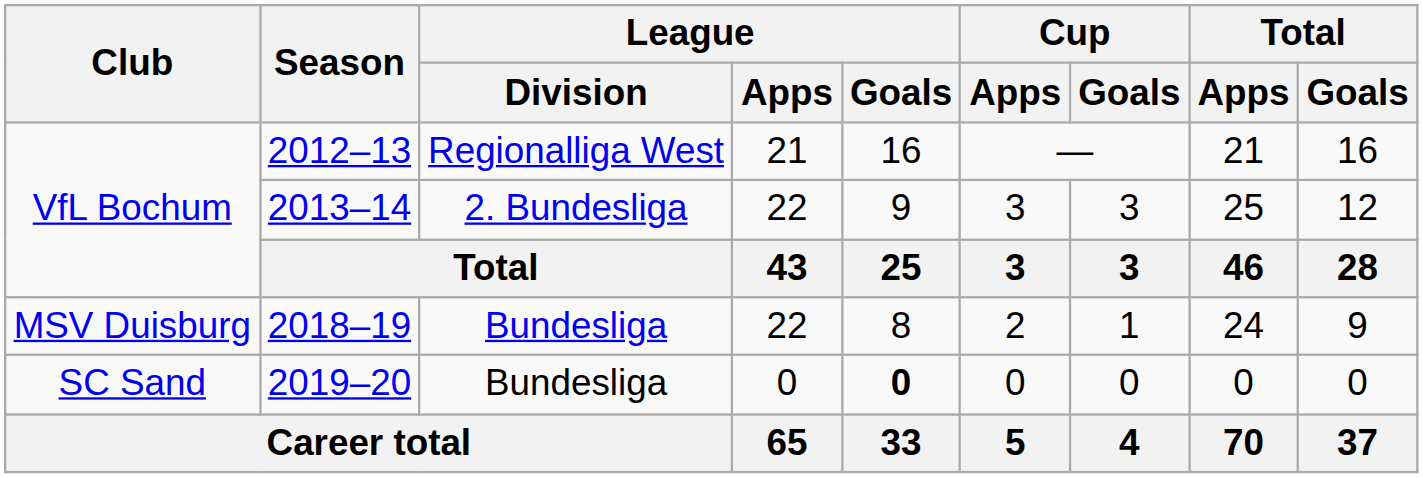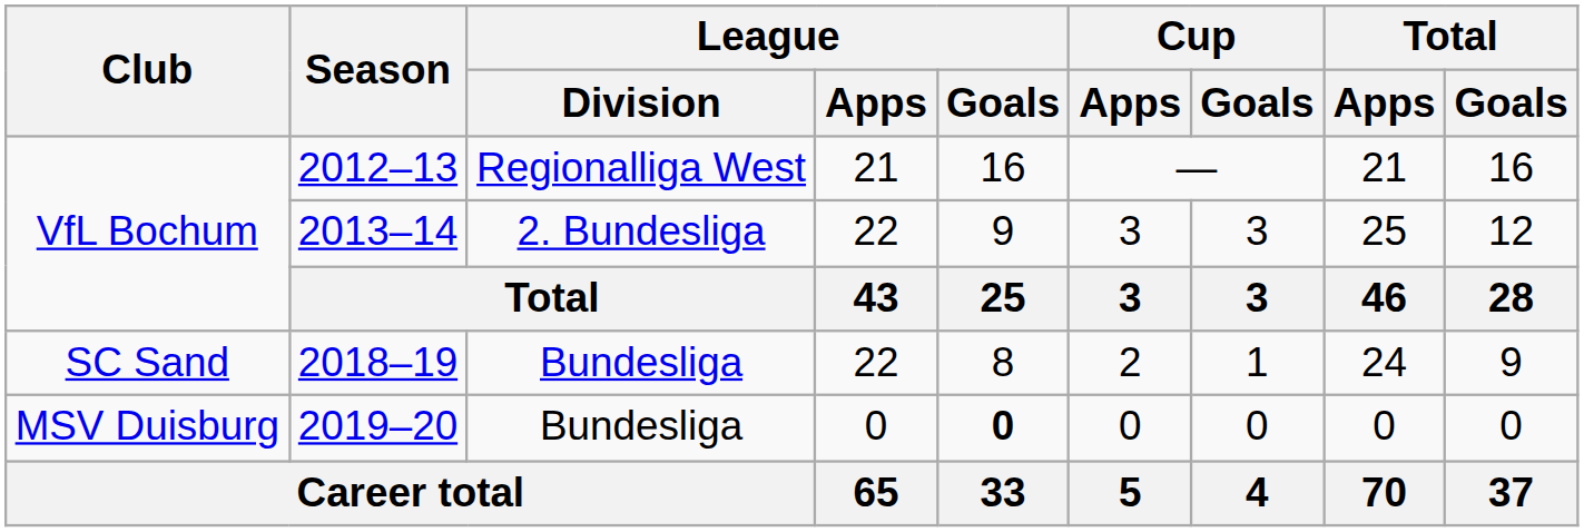2018–19 | Club: MSV Duisburg -> SC Sand
2019–20 | Club: SC Sand -> MSV Duisburg
